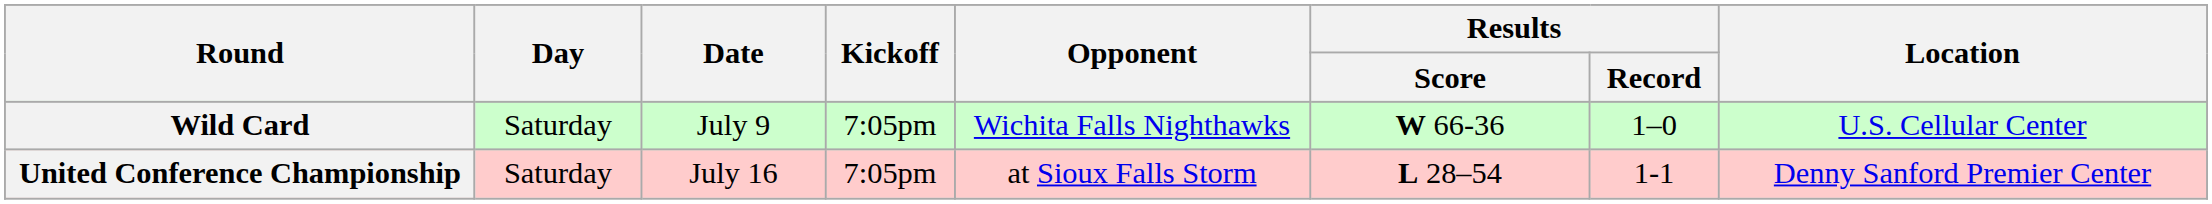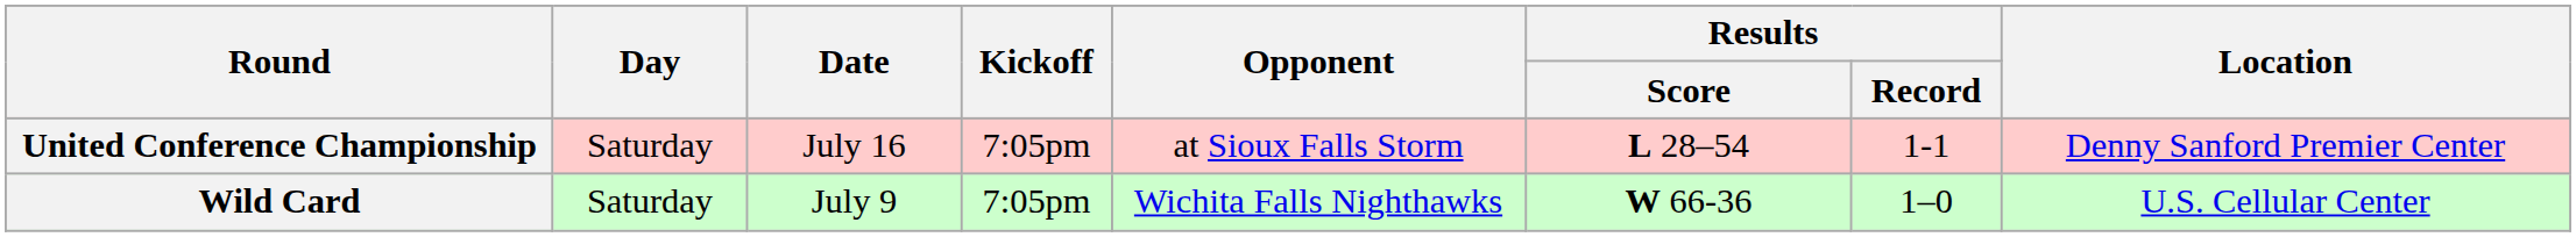rows swapped: Wild Card <-> United Conference Championship
